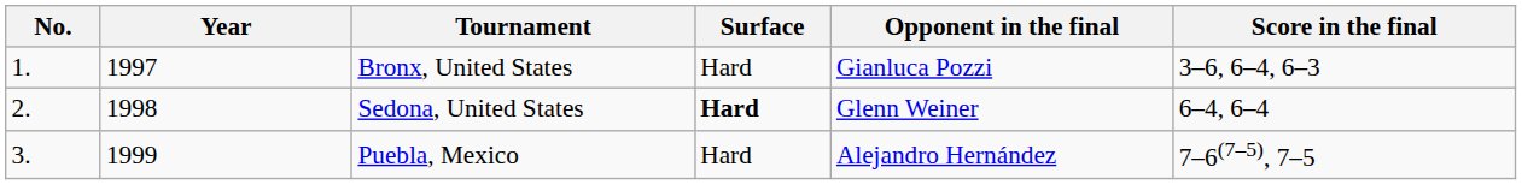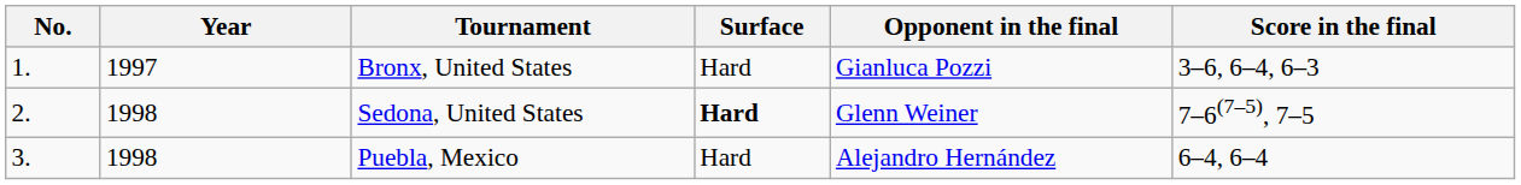Sedona, United States | Score in the final: 6–4, 6–4 -> 7–6(7–5), 7–5
Puebla, Mexico | Year: 1999 -> 1998
Puebla, Mexico | Score in the final: 7–6(7–5), 7–5 -> 6–4, 6–4
